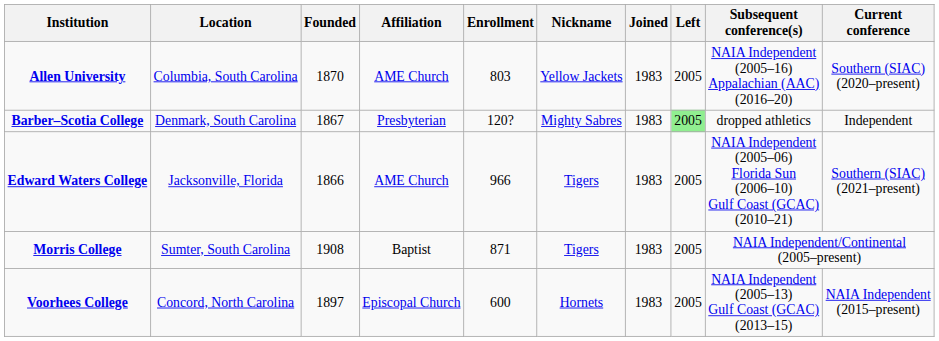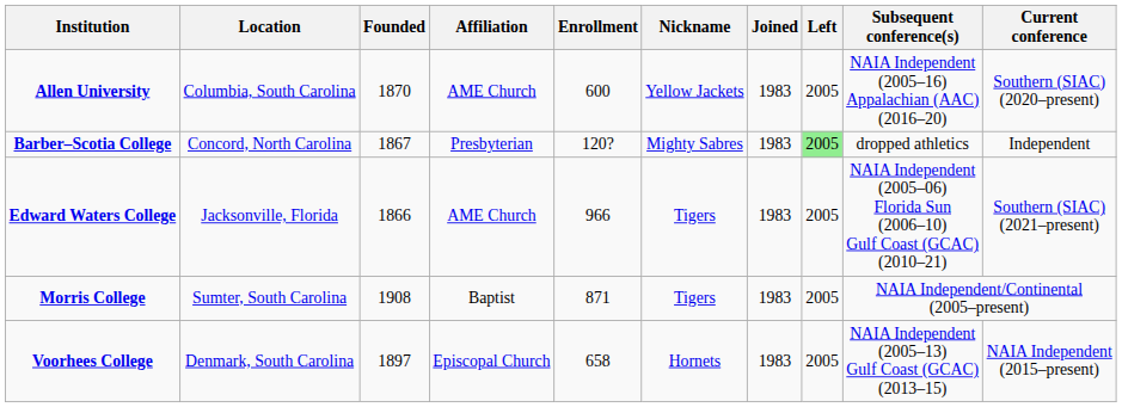Allen University | Enrollment: 803 -> 600
Barber–Scotia College | Location: Denmark, South Carolina -> Concord, North Carolina
Voorhees College | Location: Concord, North Carolina -> Denmark, South Carolina
Voorhees College | Enrollment: 600 -> 658
